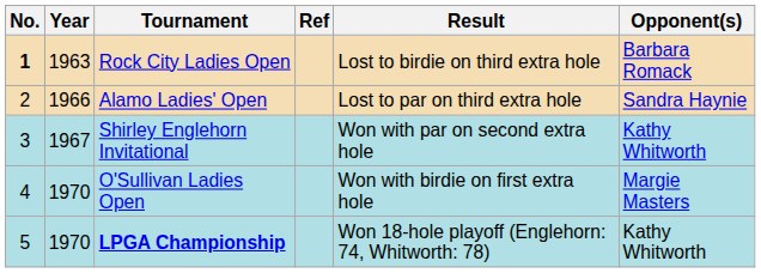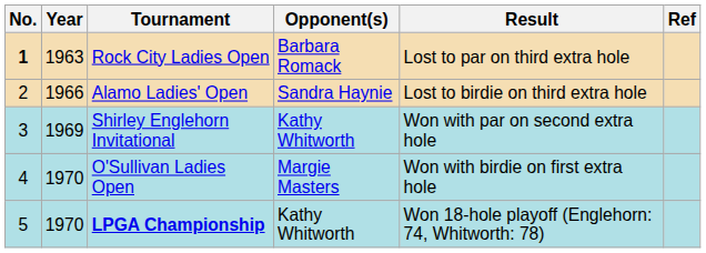columns swapped: Opponent(s) <-> Ref
Rock City Ladies Open | Result: Lost to birdie on third extra hole -> Lost to par on third extra hole
Alamo Ladies' Open | Result: Lost to par on third extra hole -> Lost to birdie on third extra hole
Shirley Englehorn Invitational | Year: 1967 -> 1969
